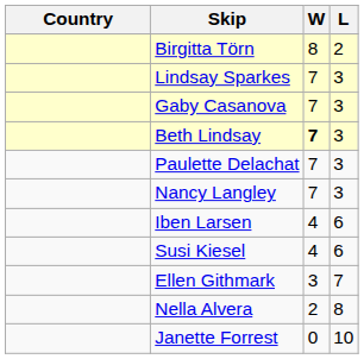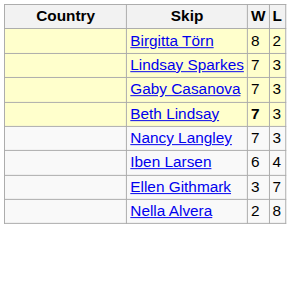- row: Paulette Delachat | 7 | 3
Iben Larsen | W: 4 -> 6
Iben Larsen | L: 6 -> 4
- row: Susi Kiesel | 4 | 6
- row: Janette Forrest | 0 | 10
